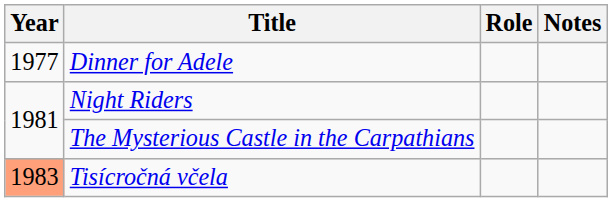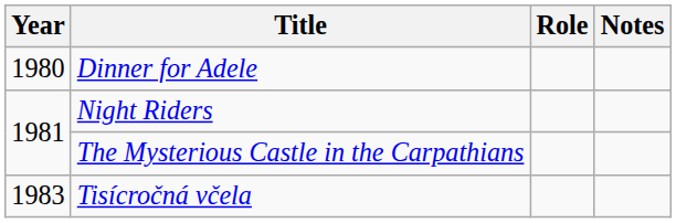Dinner for Adele | Year: 1977 -> 1980
Tisícročná včela | Year: lightsalmon background -> no background
